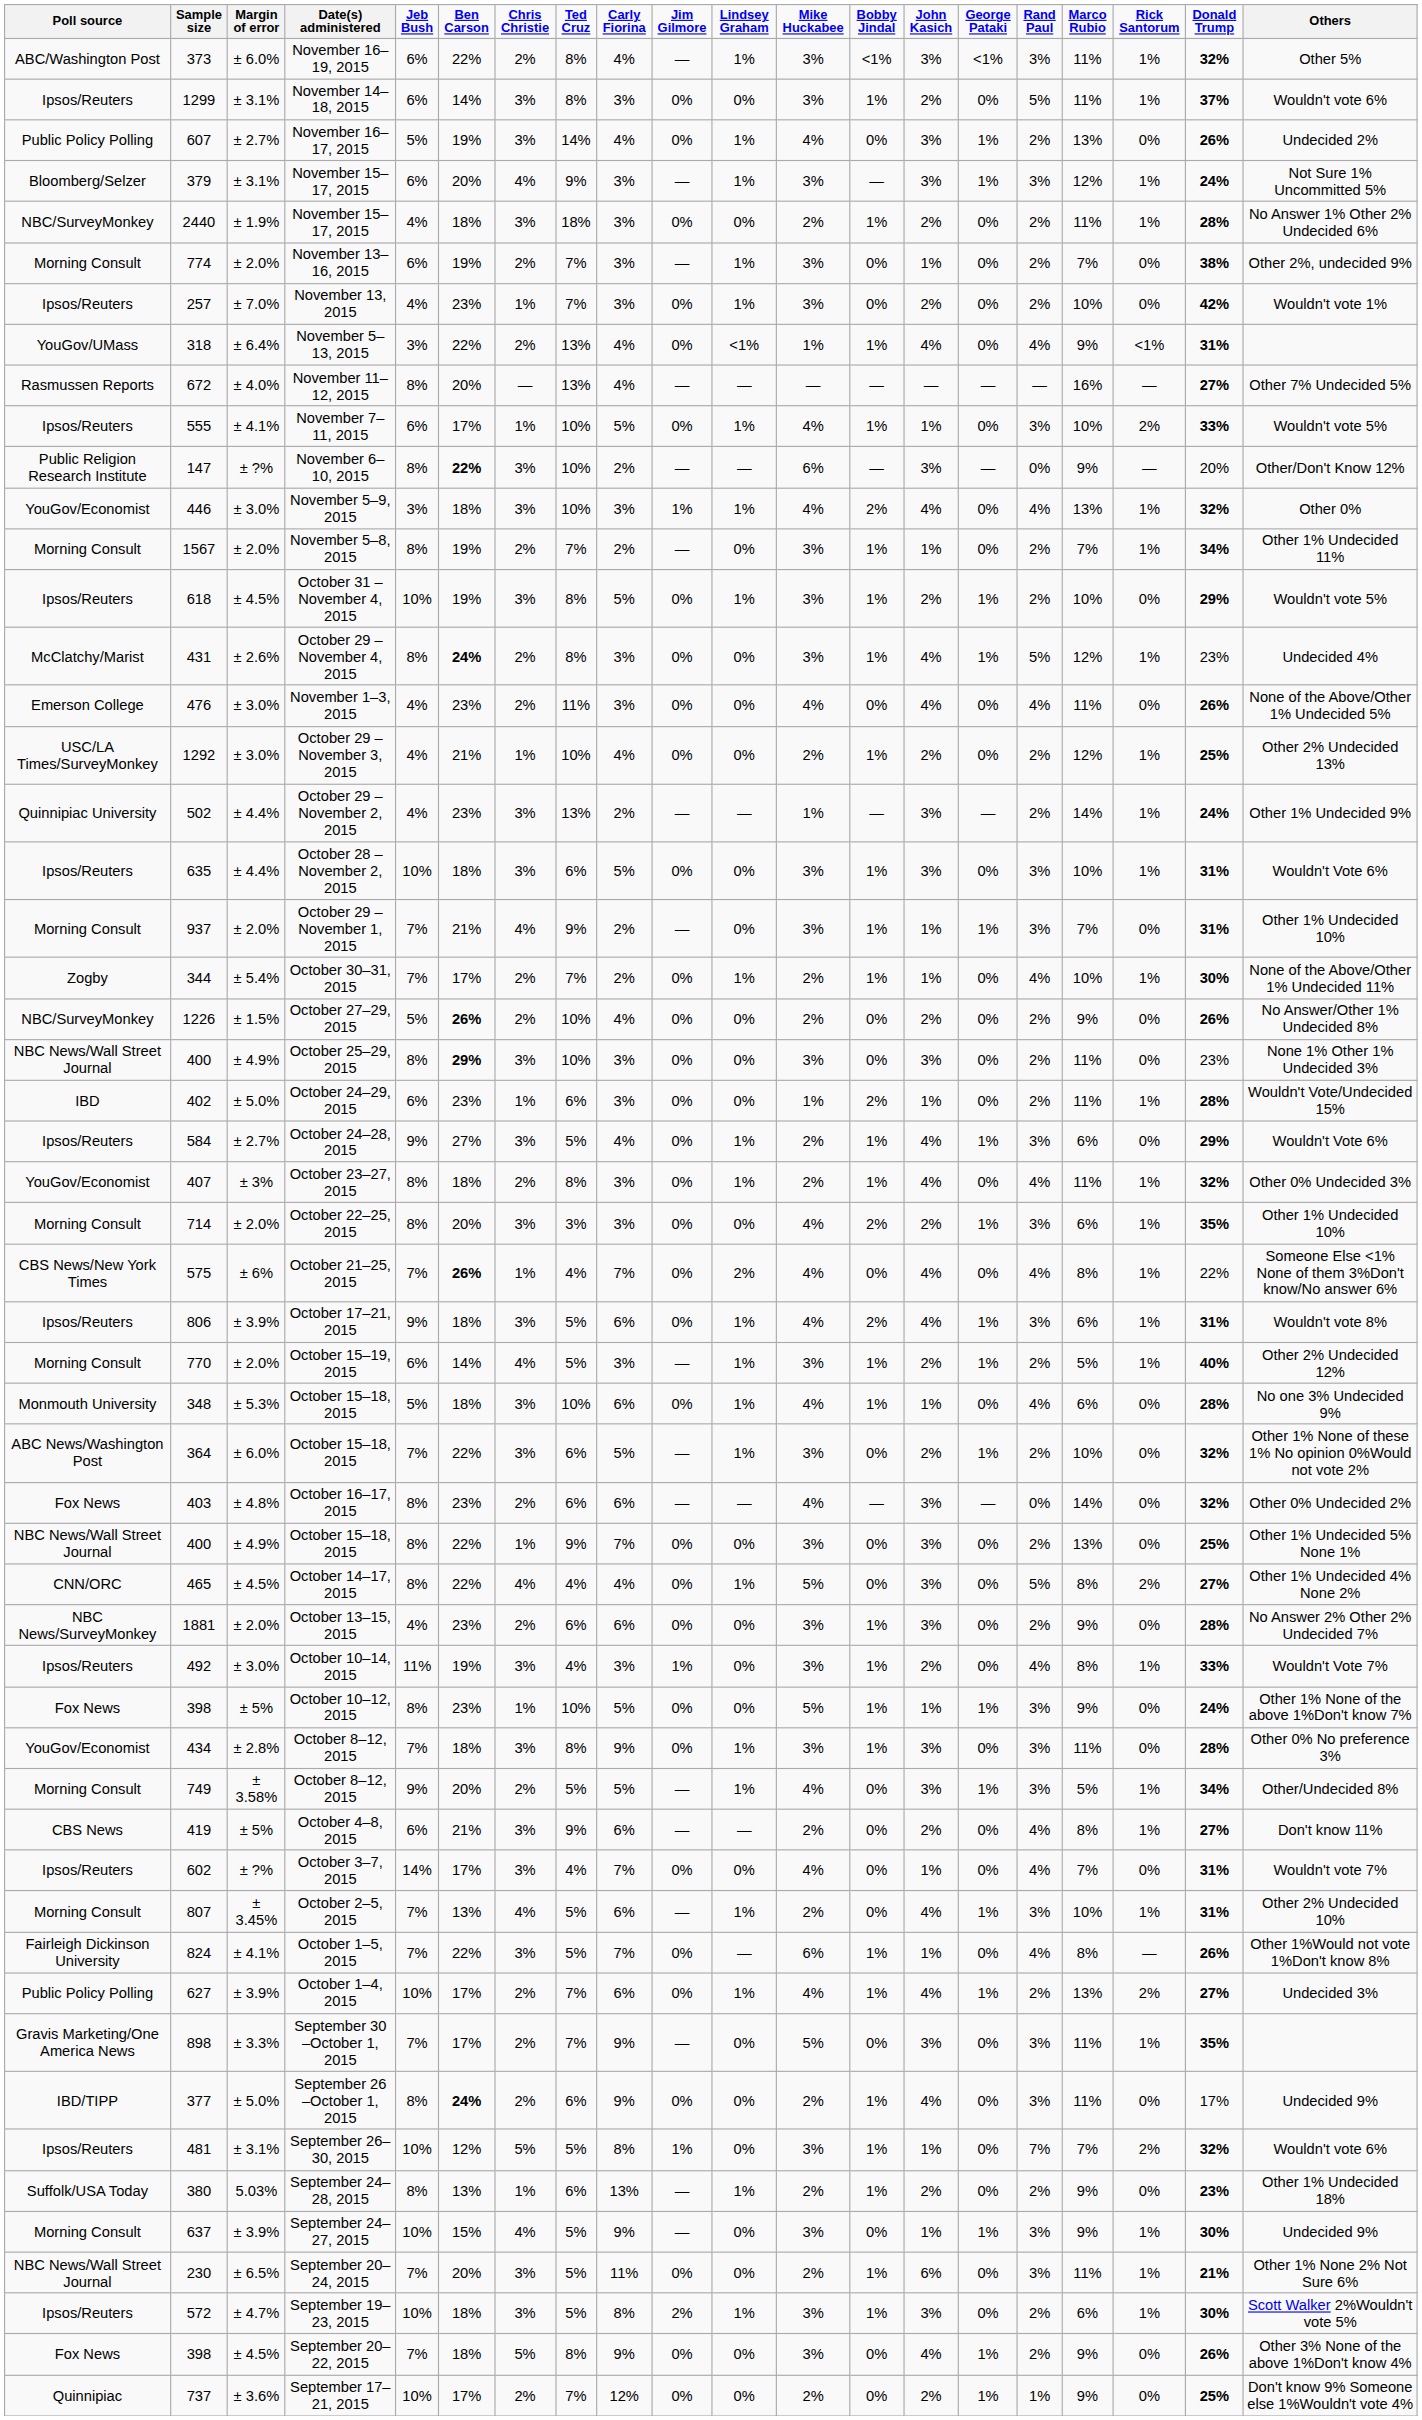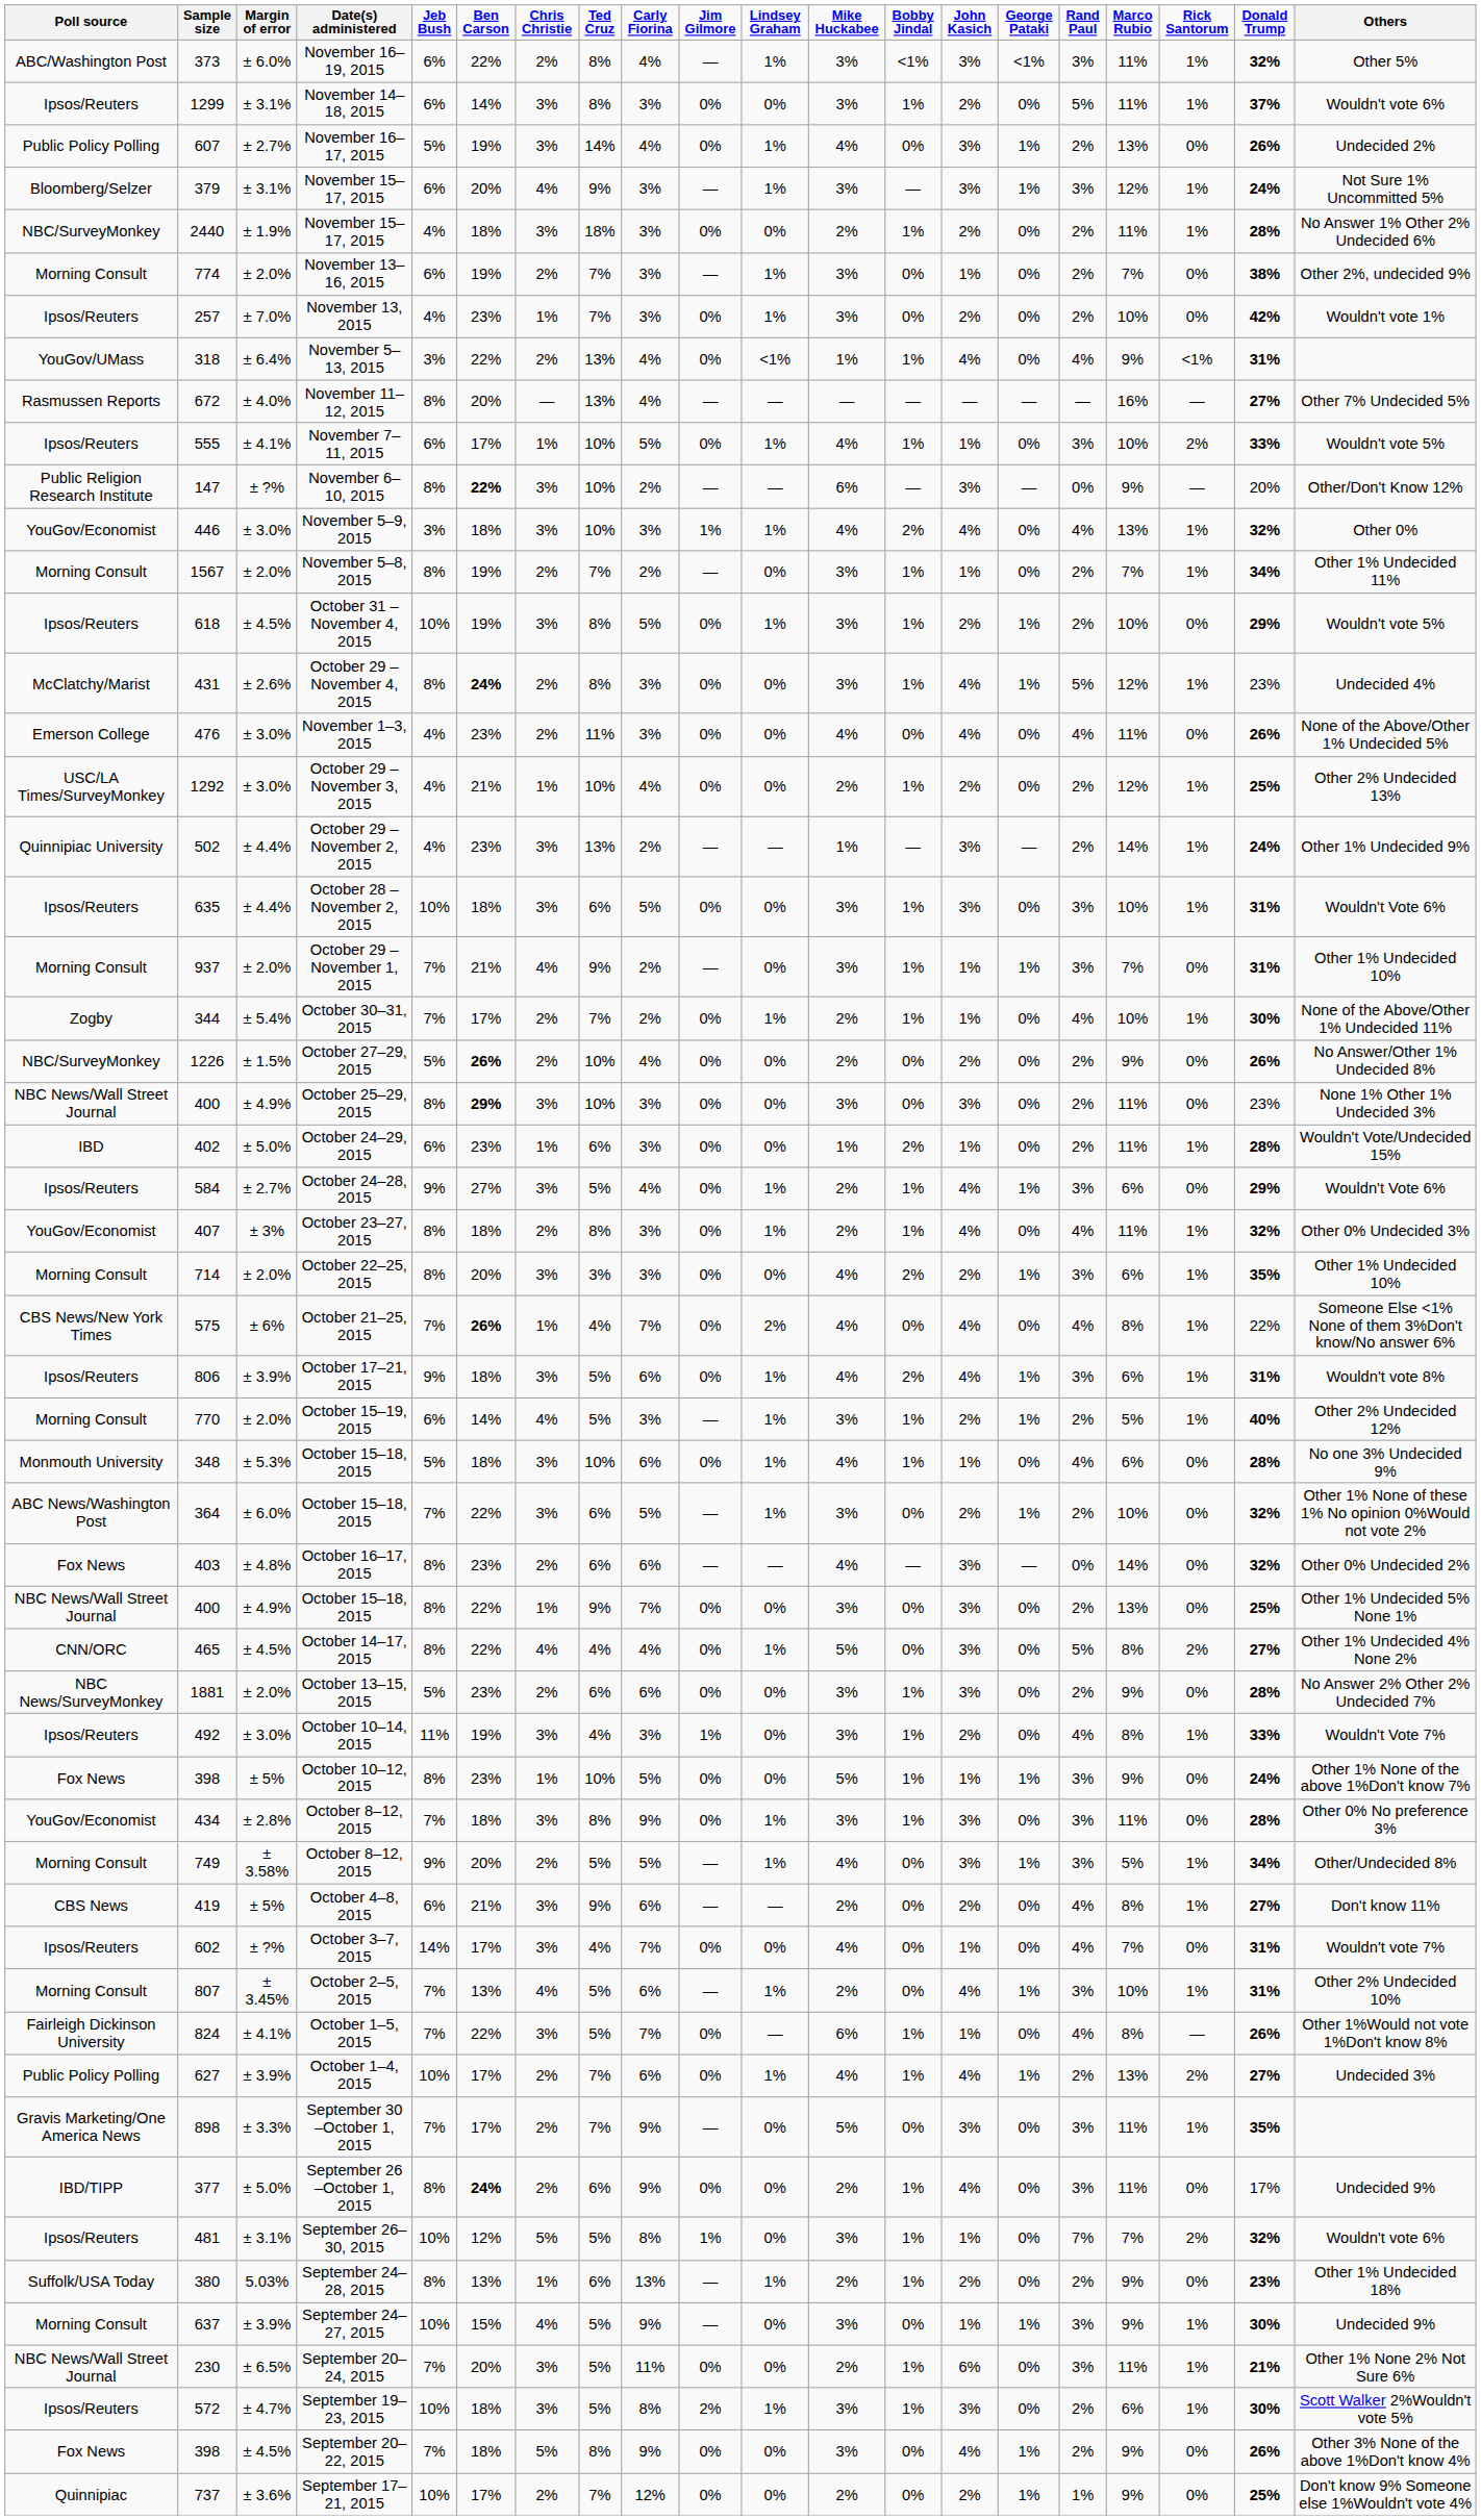October 13–15, 2015 | Jeb Bush: 4% -> 5%
